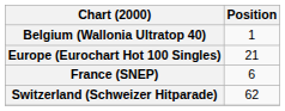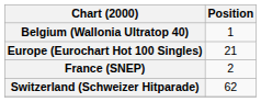France (SNEP) | Position: 6 -> 2
